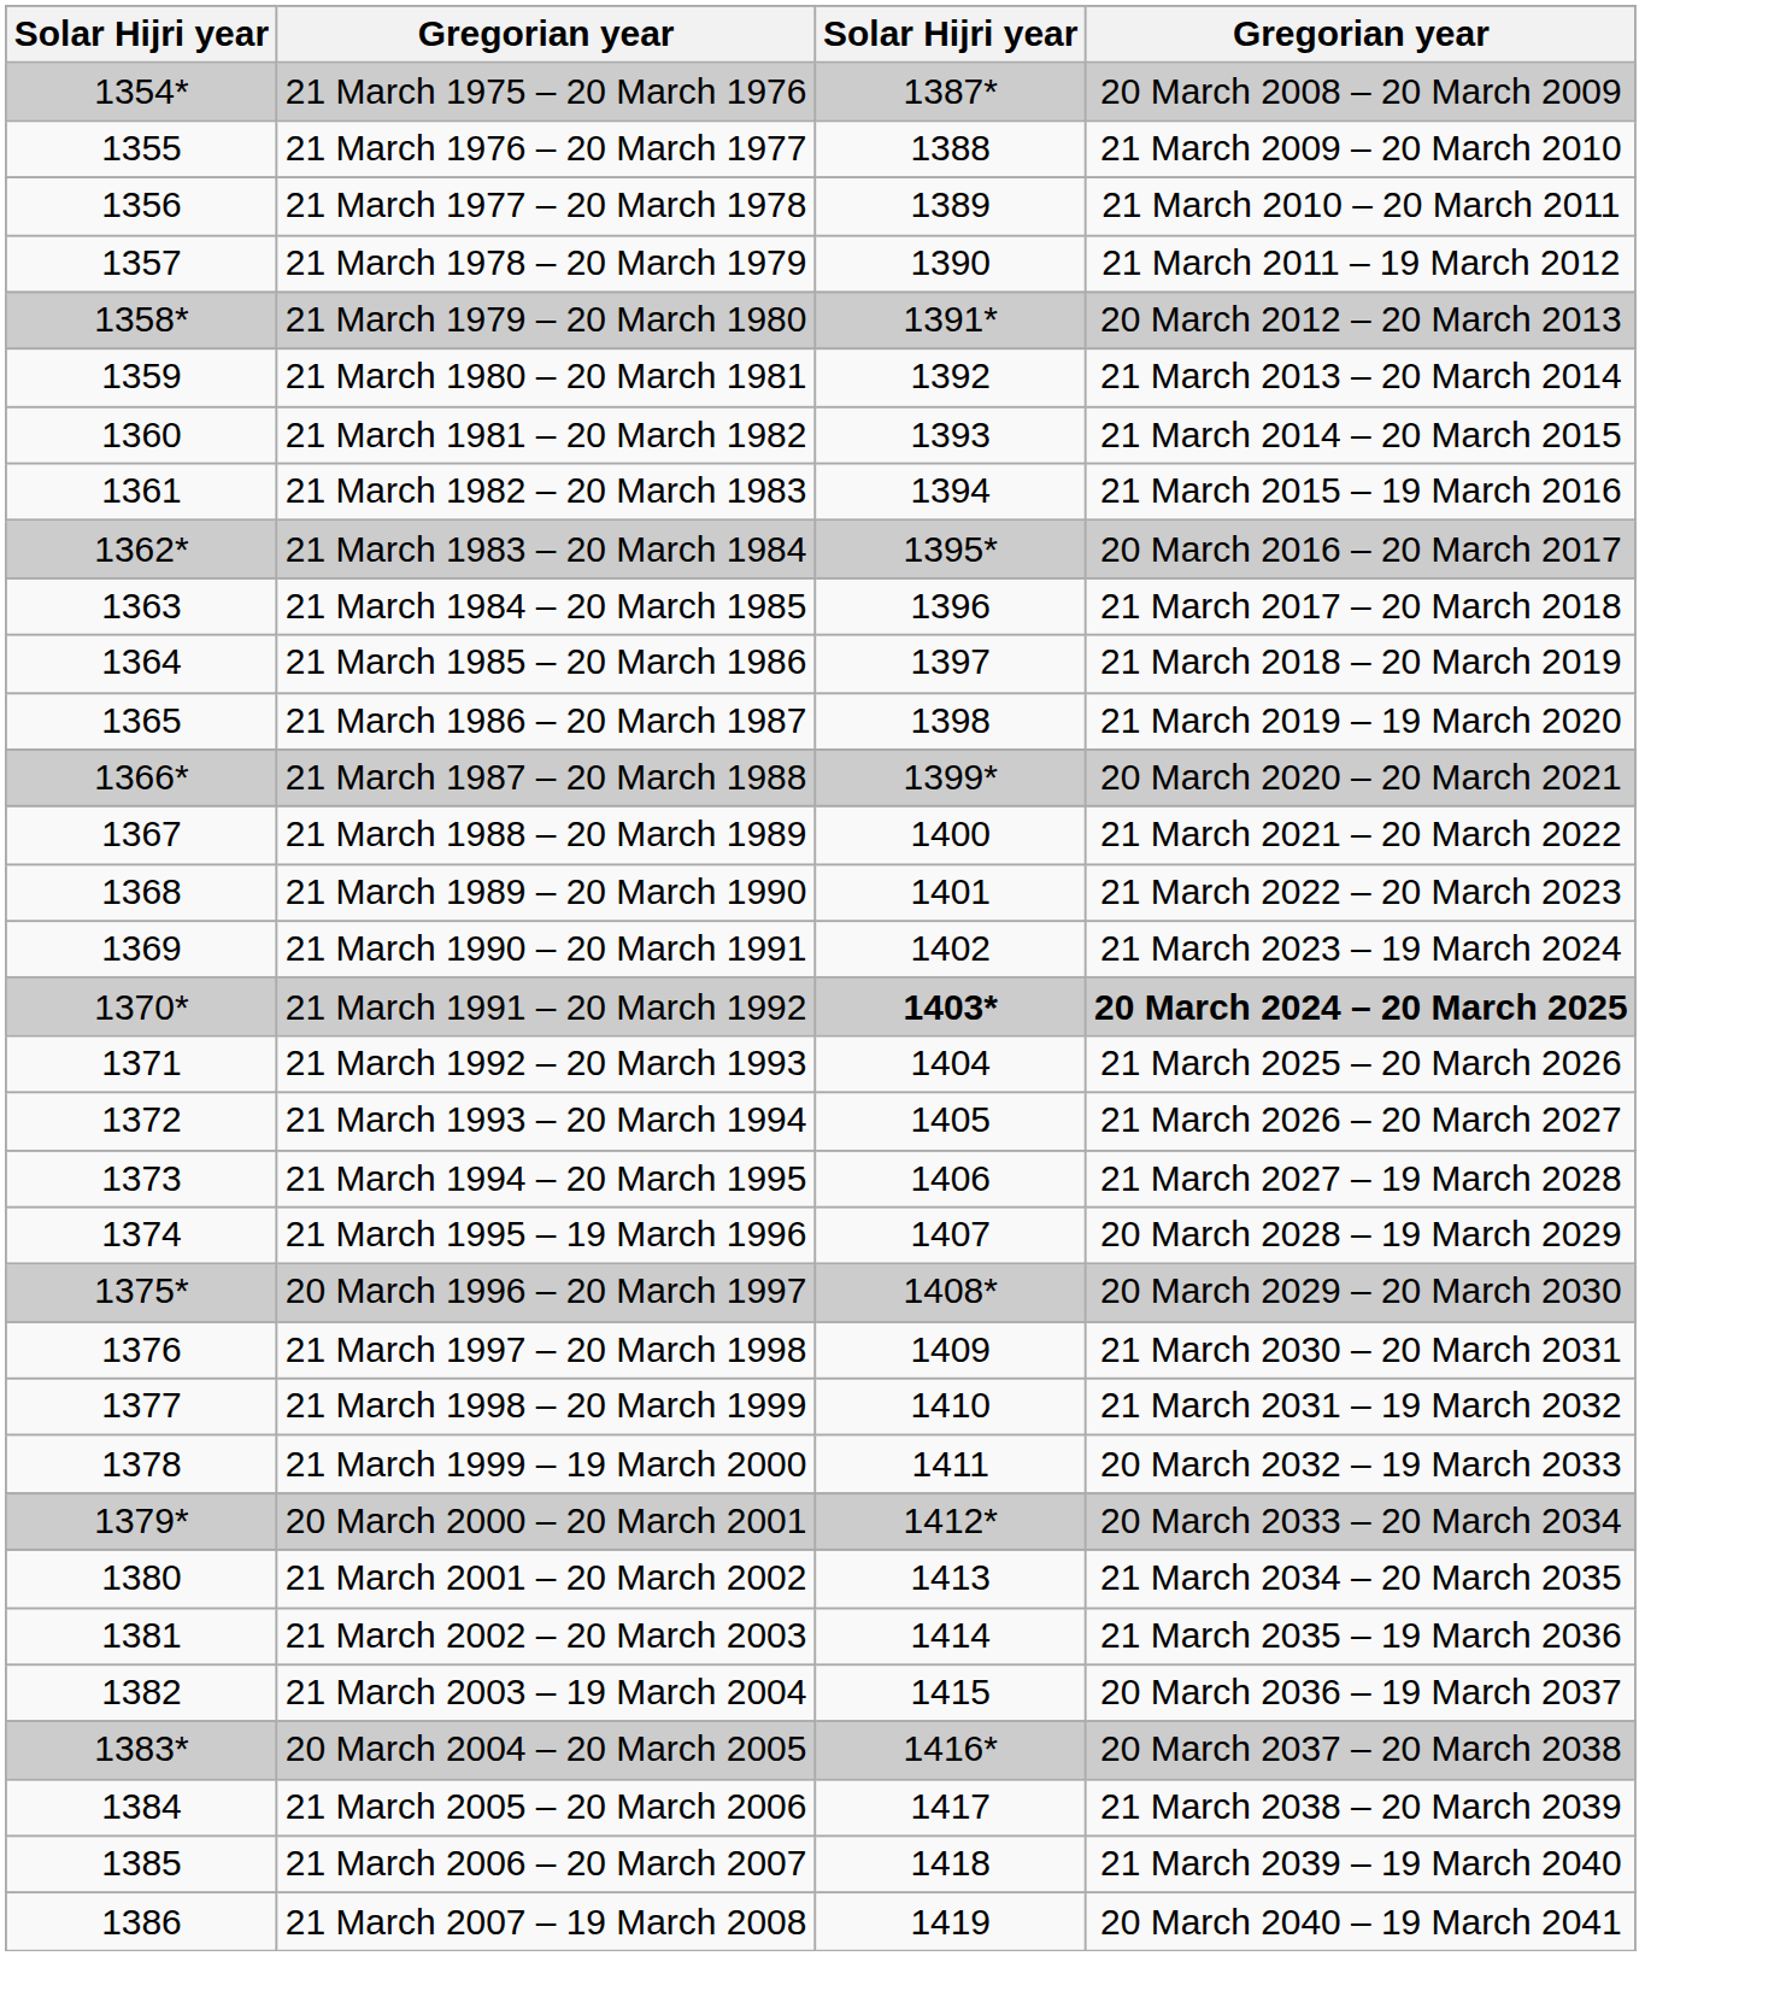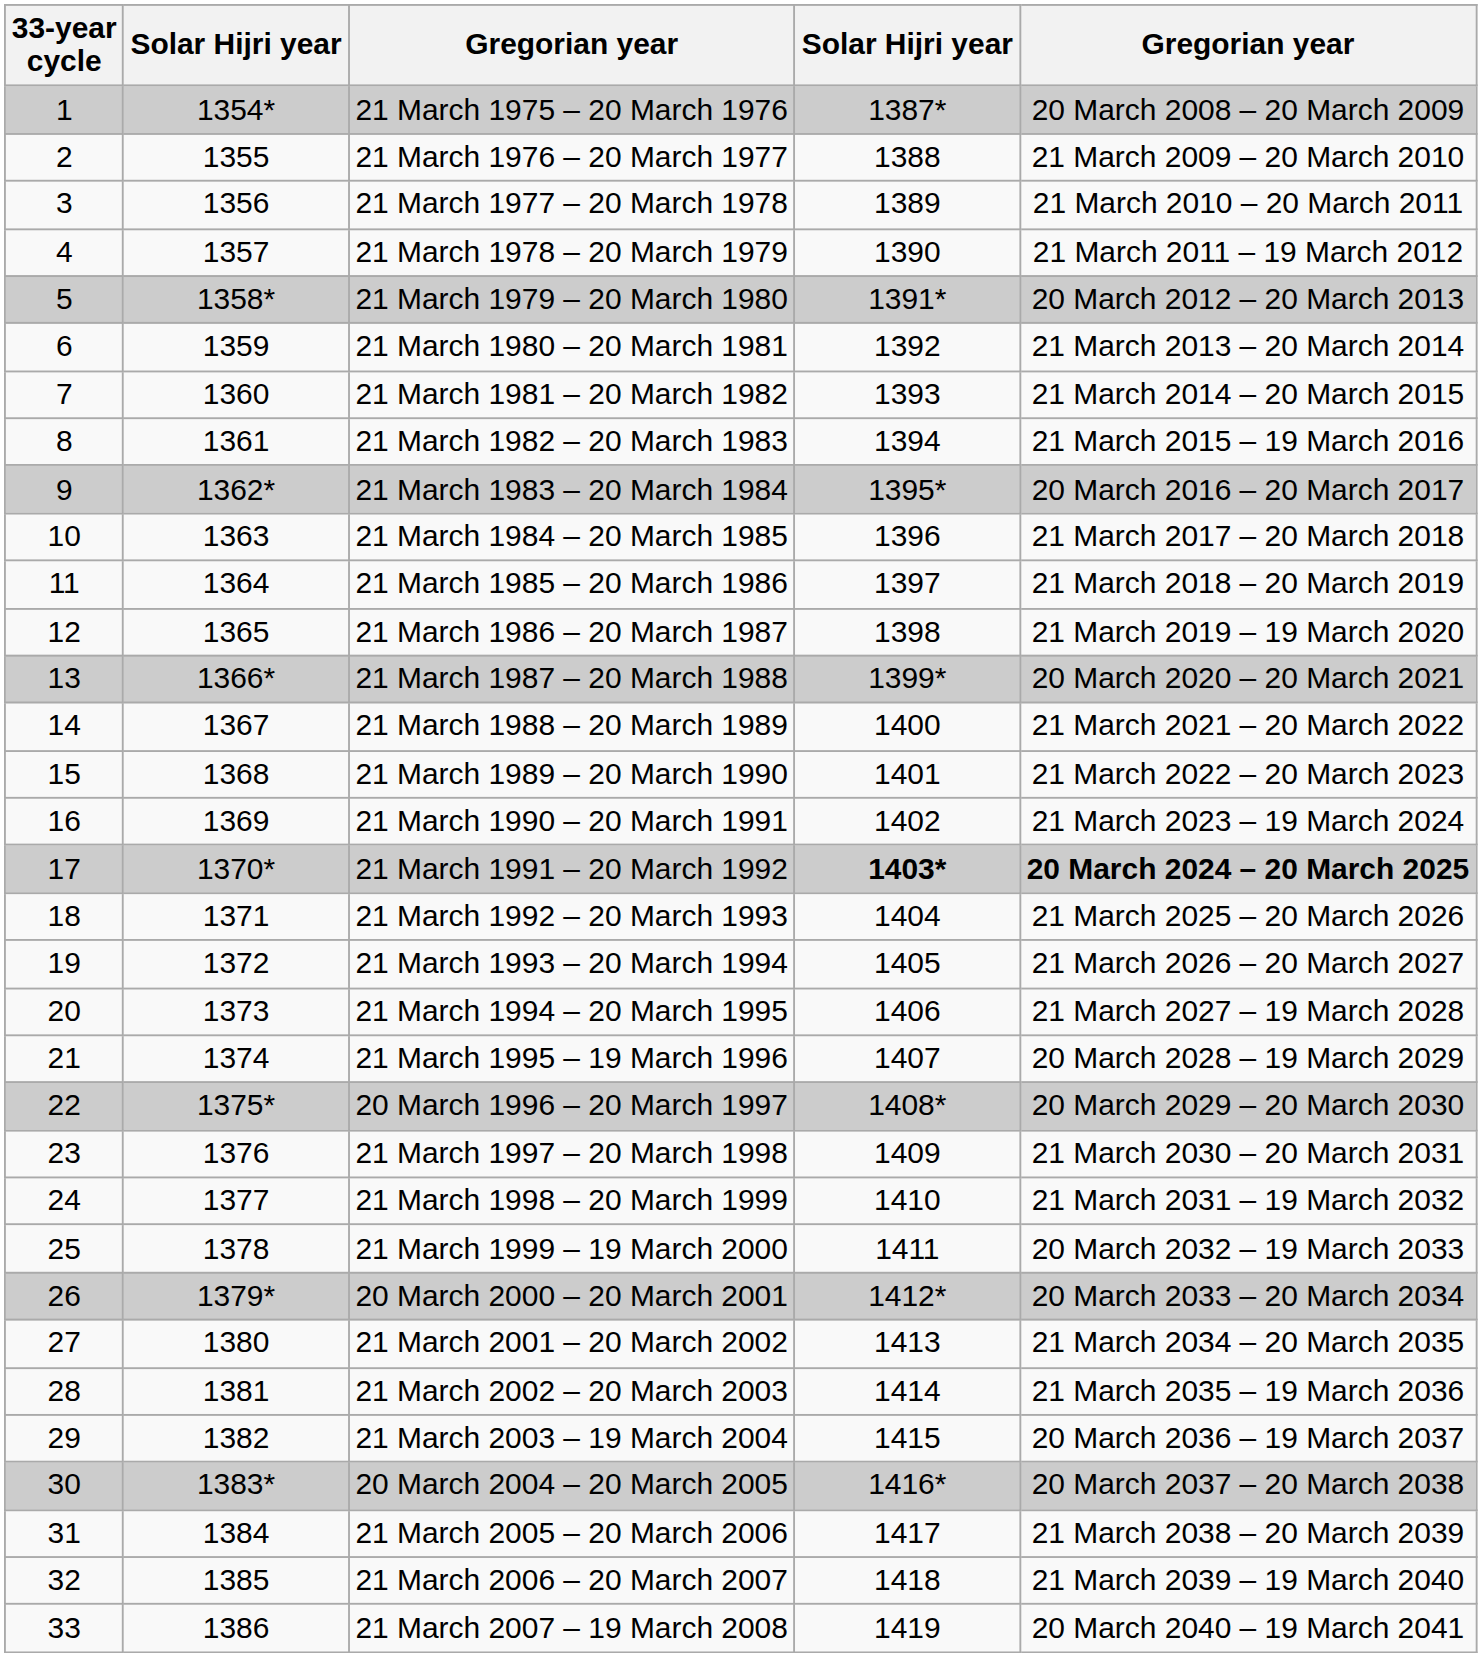+ column: 33-year cycle | 1 | 2 | 3 | 4 | 5 | 6 | 7 | 8 | 9 | 10 | 11 | 12 | 13 | 14 | 15 | 16 | 17 | 18 | 19 | 20 | 21 | 22 | 23 | 24 | 25 | 26 | 27 | 28 | 29 | 30 | 31 | 32 | 33
